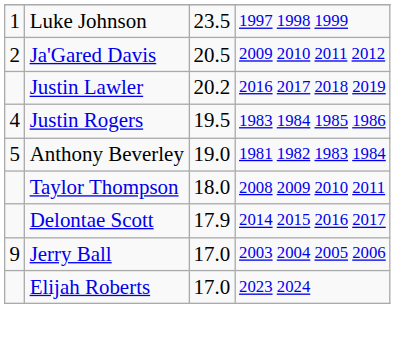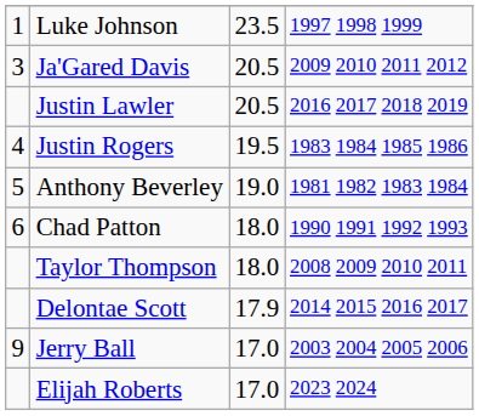Ja'Gared Davis | column 1: 2 -> 3
Justin Lawler | column 3: 20.2 -> 20.5
+ row: 6 | Chad Patton | 18.0 | 1990 1991 1992 1993
